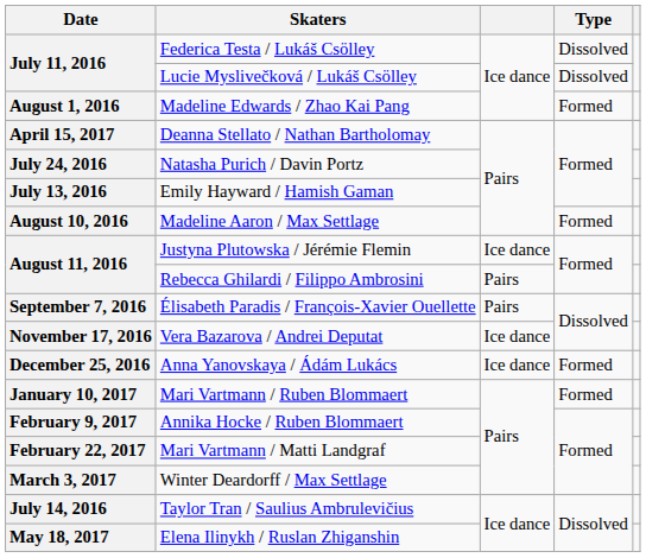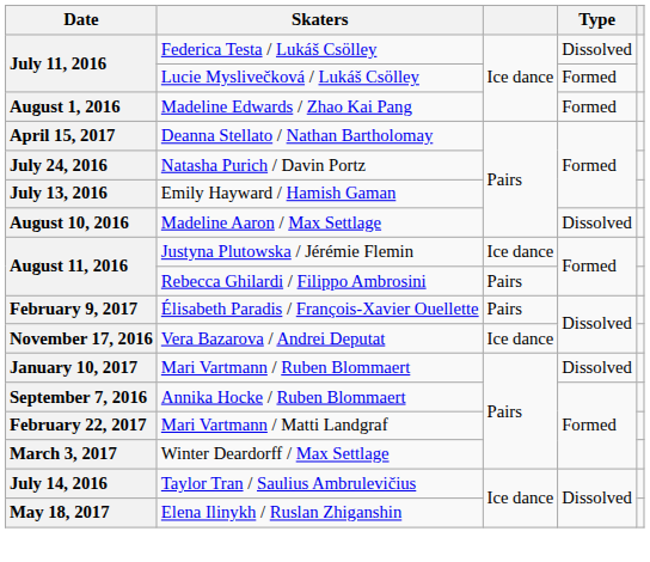Lucie Myslivečková / Lukáš Csölley | Type: Dissolved -> Formed
Madeline Aaron / Max Settlage | Type: Formed -> Dissolved
Élisabeth Paradis / François-Xavier Ouellette | Date: September 7, 2016 -> February 9, 2017
- row: December 25, 2016 | Anna Yanovskaya / Ádám Lukács | Ice dance | Formed
Mari Vartmann / Ruben Blommaert | Type: Formed -> Dissolved
Annika Hocke / Ruben Blommaert | Date: February 9, 2017 -> September 7, 2016
